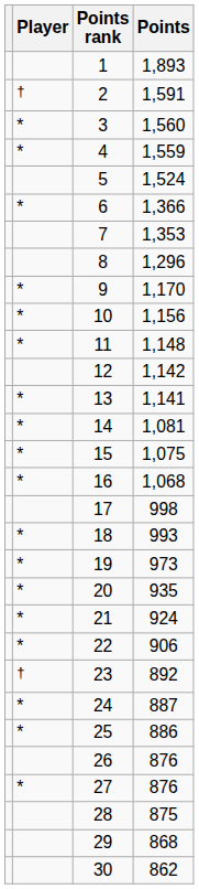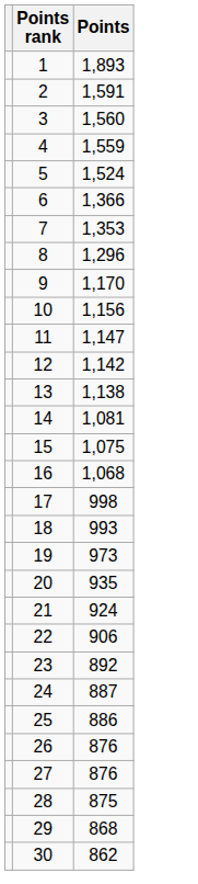- column: Player | † | * | * | * | * | * | * | * | * | * | * | * | * | * | * | * | † | * | * | *
11 | Points: 1,148 -> 1,147
13 | Points: 1,141 -> 1,138
